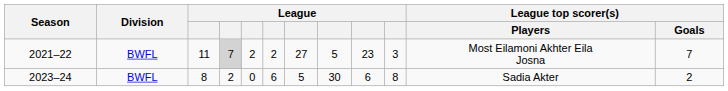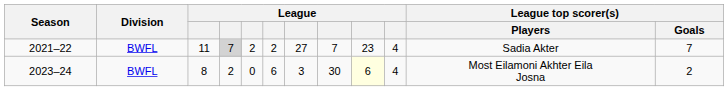2021–22 | column 8: 5 -> 7
2021–22 | column 10: 3 -> 4
2021–22 | League top scorer(s) / Players: Most Eilamoni Akhter Eila Josna -> Sadia Akter
2023–24 | column 7: 5 -> 3
2023–24 | column 9: no background -> lightyellow background
2023–24 | column 10: 8 -> 4
2023–24 | League top scorer(s) / Players: Sadia Akter -> Most Eilamoni Akhter Eila Josna
